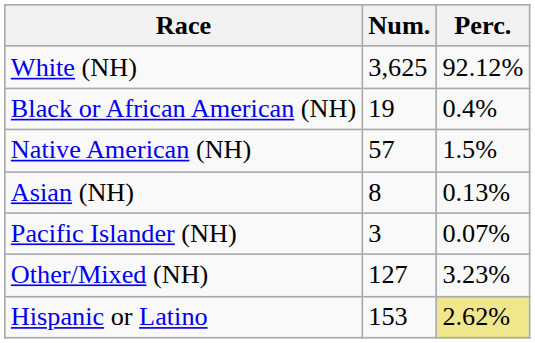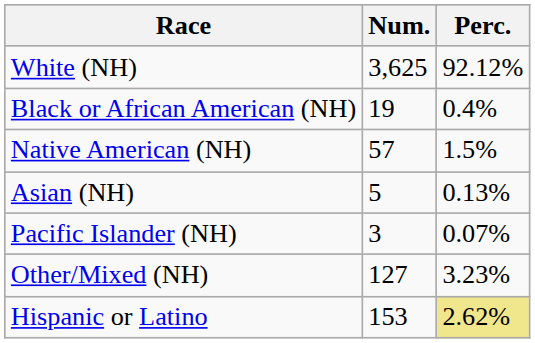Asian (NH) | Num.: 8 -> 5
